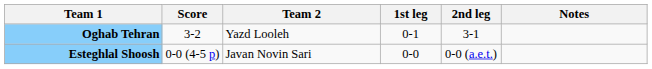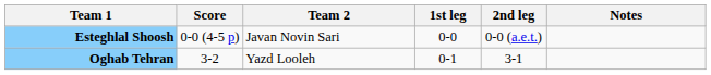rows swapped: Oghab Tehran <-> Esteghlal Shoosh
